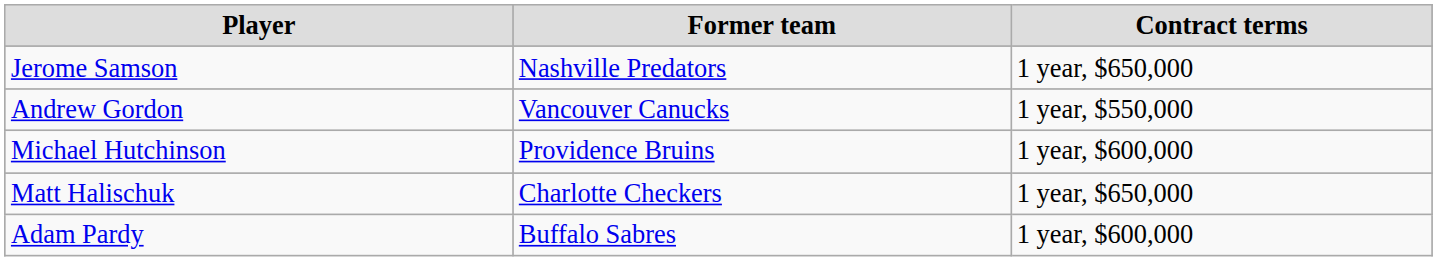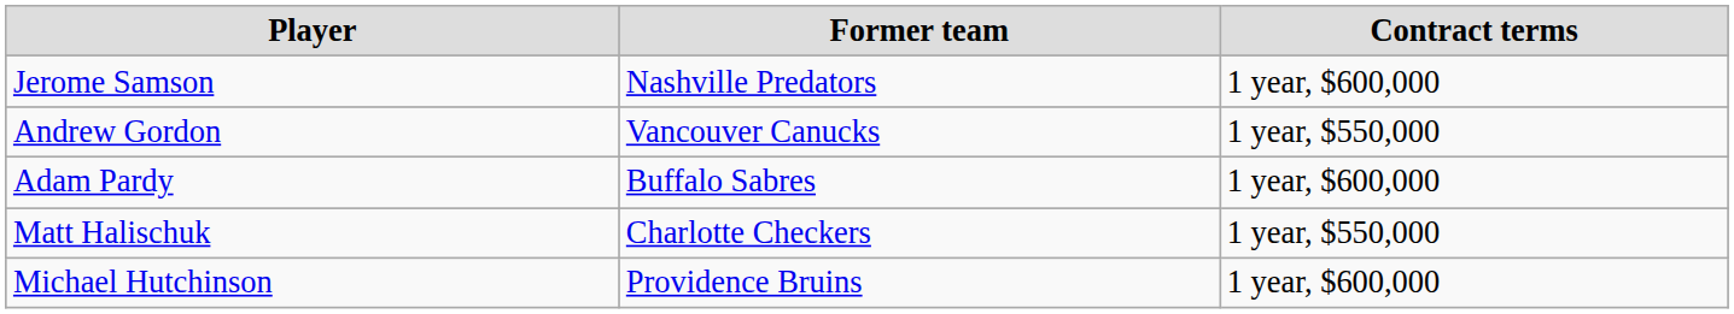Jerome Samson | Contract terms: 1 year, $650,000 -> 1 year, $600,000
rows swapped: Adam Pardy <-> Michael Hutchinson
Matt Halischuk | Contract terms: 1 year, $650,000 -> 1 year, $550,000
